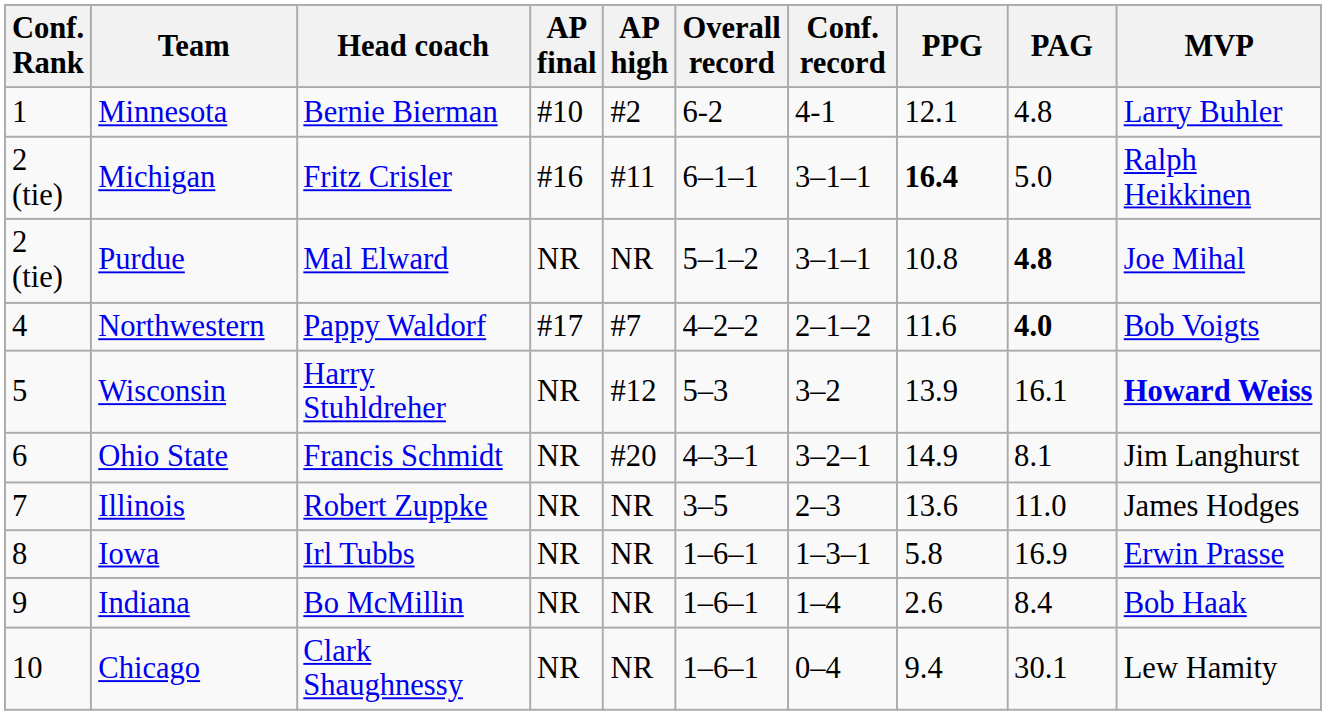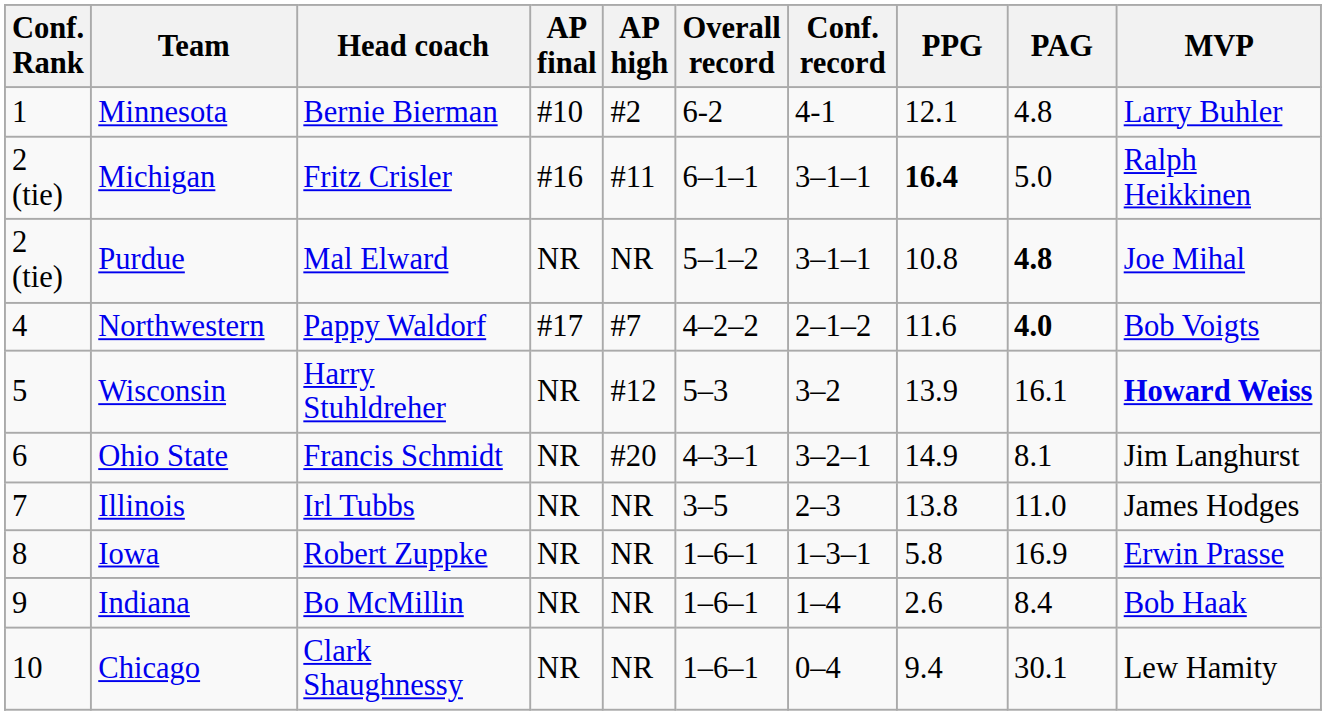Illinois | Head coach: Robert Zuppke -> Irl Tubbs
Illinois | PPG: 13.6 -> 13.8
Iowa | Head coach: Irl Tubbs -> Robert Zuppke
